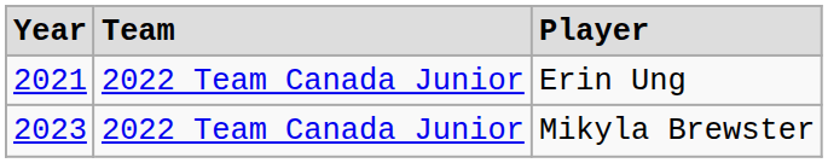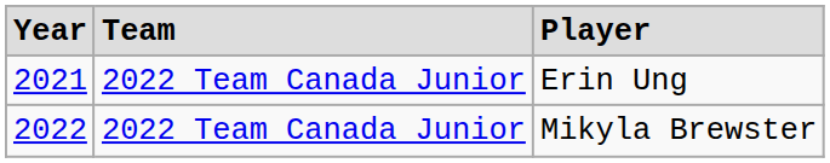Mikyla Brewster | column 1: 2023 -> 2022
